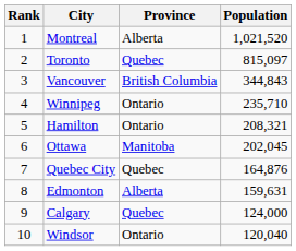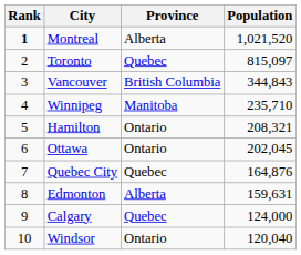Montreal | Rank: normal -> bold
Winnipeg | Province: Ontario -> Manitoba
Ottawa | Province: Manitoba -> Ontario
